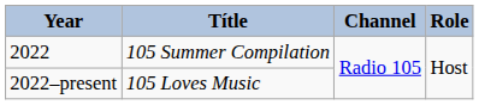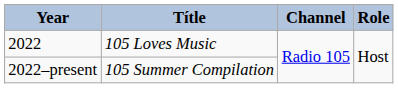2022 | Títle: 105 Summer Compilation -> 105 Loves Music
2022–present | Títle: 105 Loves Music -> 105 Summer Compilation
